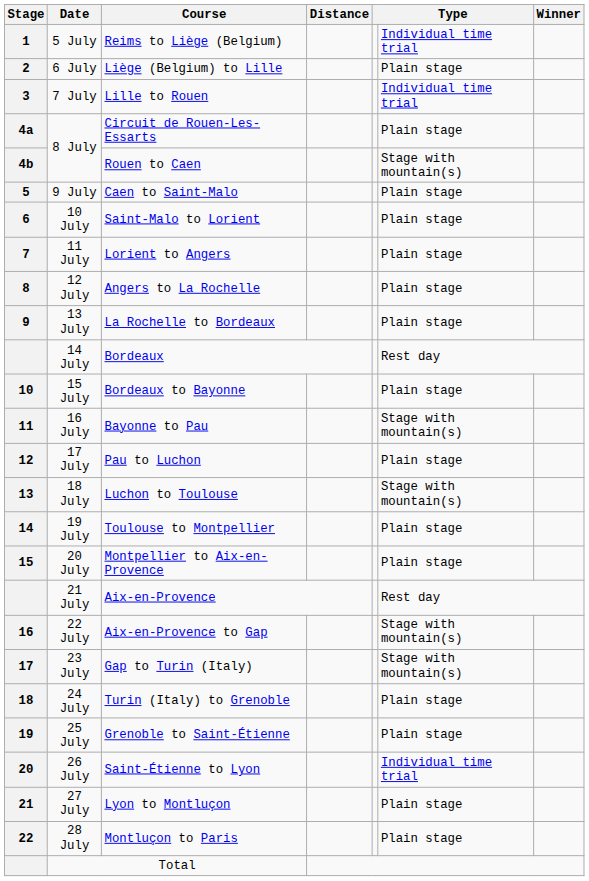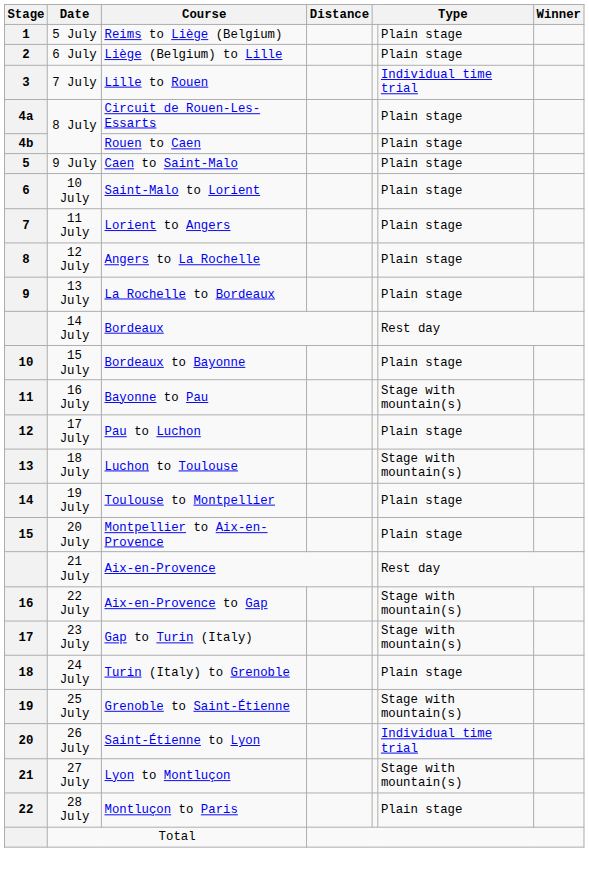Reims to Liège (Belgium) | column 6: Individual time trial -> Plain stage
Rouen to Caen | column 6: Stage with mountain(s) -> Plain stage
Grenoble to Saint-Étienne | column 6: Plain stage -> Stage with mountain(s)
Lyon to Montluçon | column 6: Plain stage -> Stage with mountain(s)
